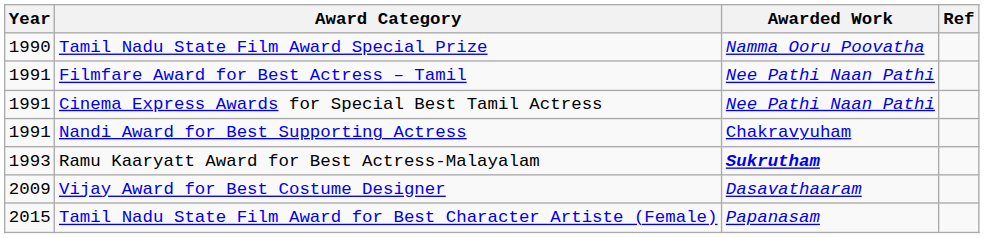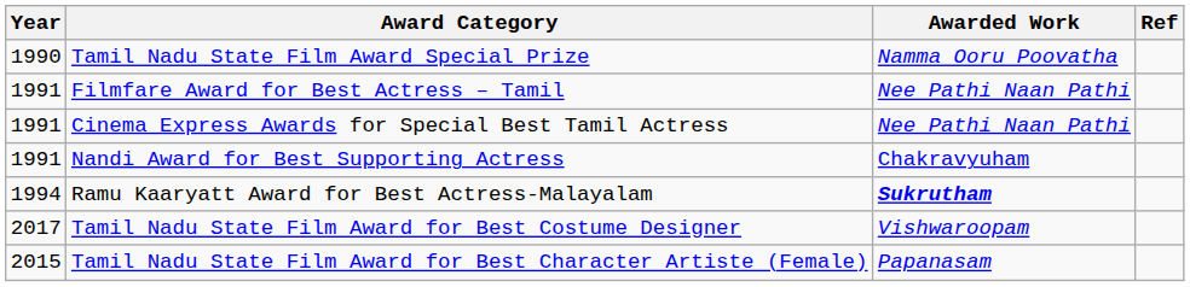Ramu Kaaryatt Award for Best Actress-Malayalam | Year: 1993 -> 1994
- row: 2009 | Vijay Award for Best Costume Designer | Dasavathaaram
+ row: 2017 | Tamil Nadu State Film Award for Best Costume Designer | Vishwaroopam
